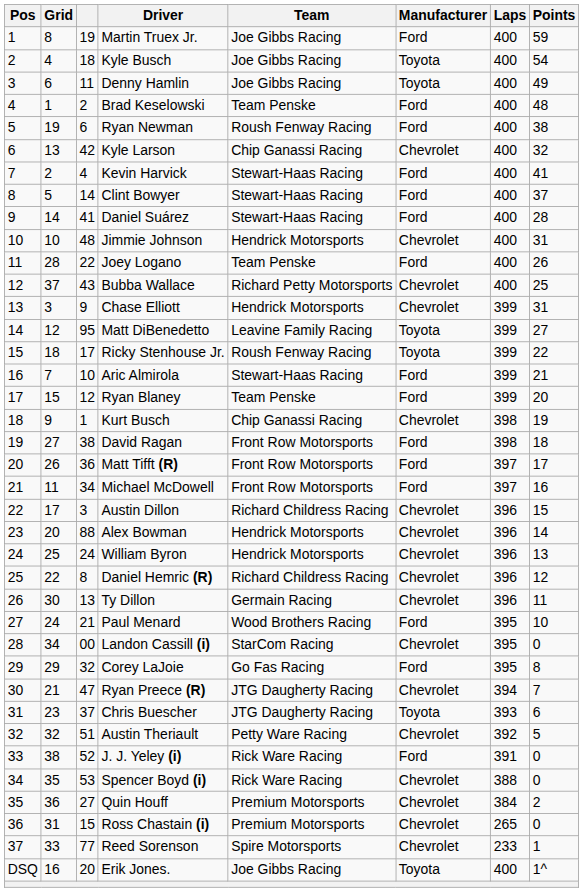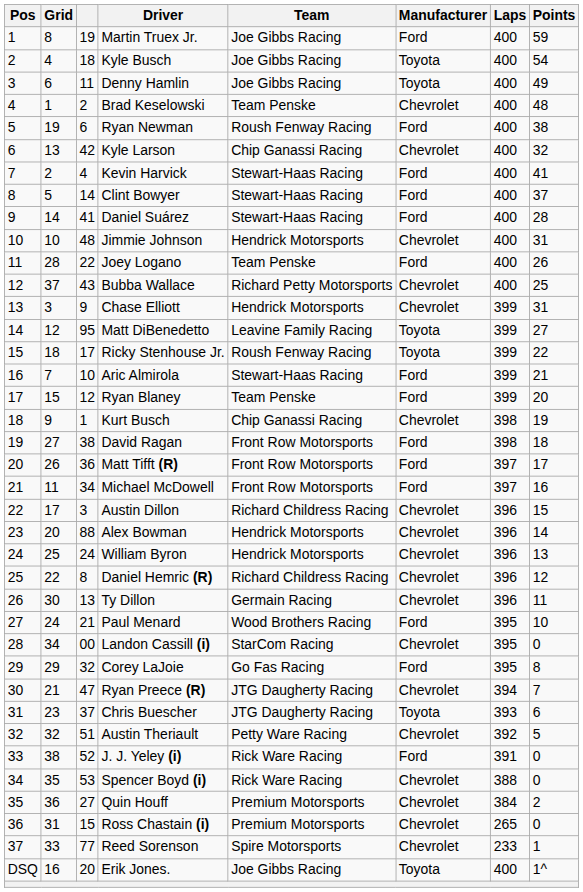Brad Keselowski | Manufacturer: Ford -> Chevrolet
